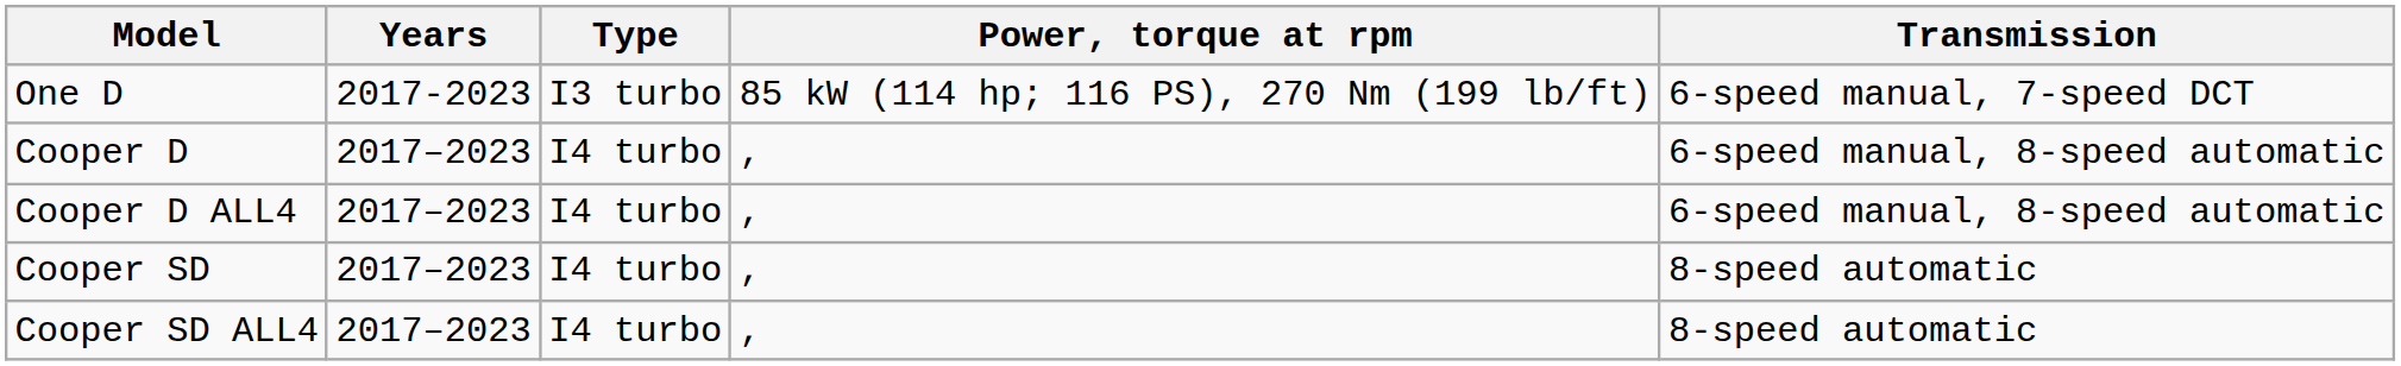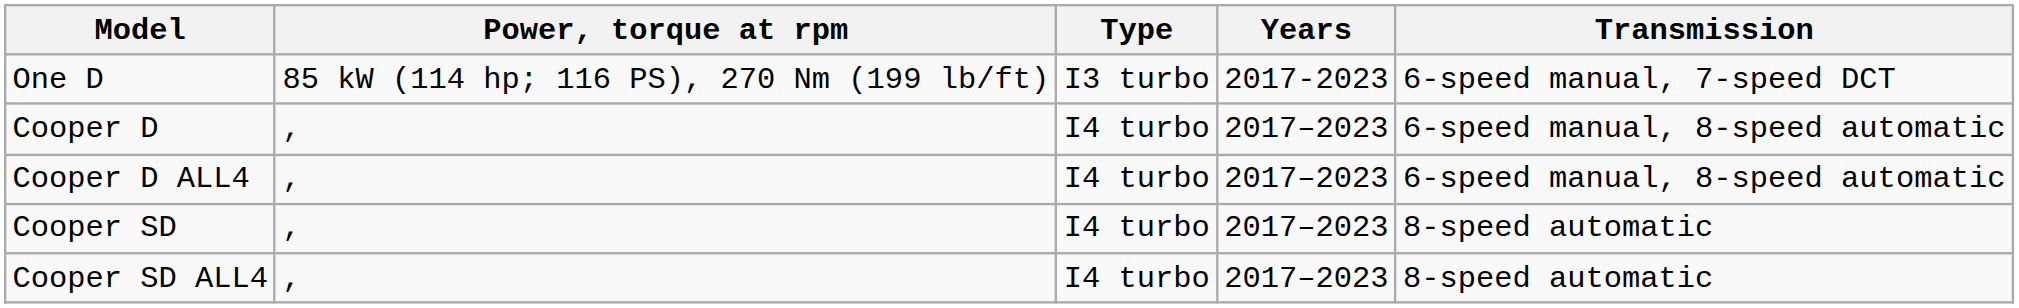columns swapped: Years <-> Power, torque at rpm
